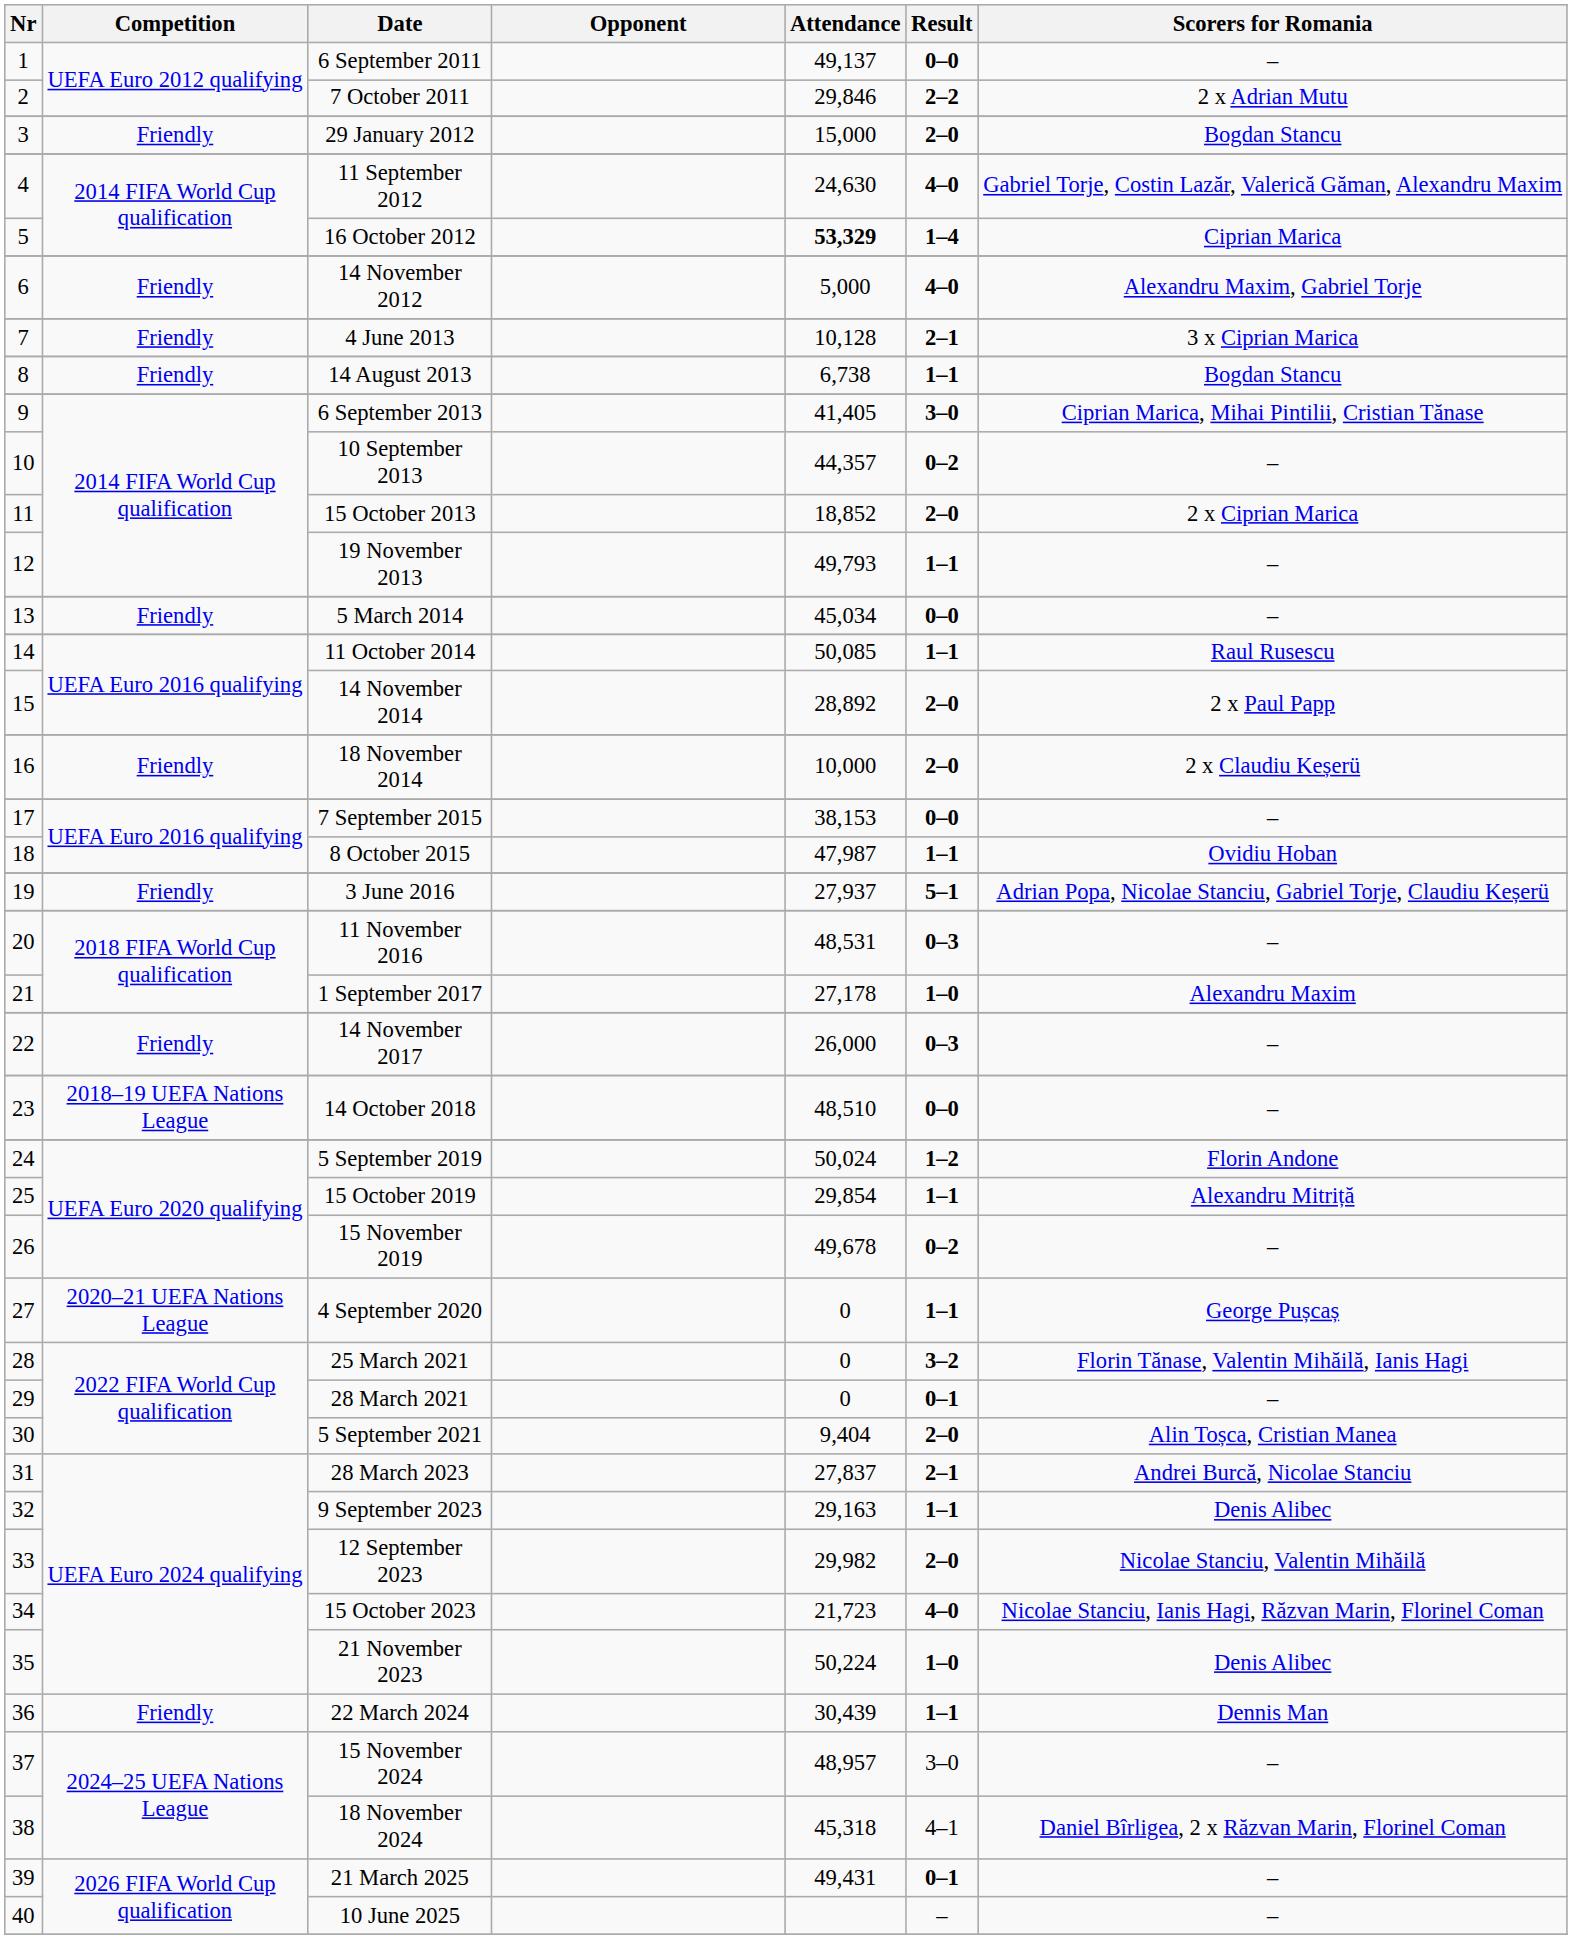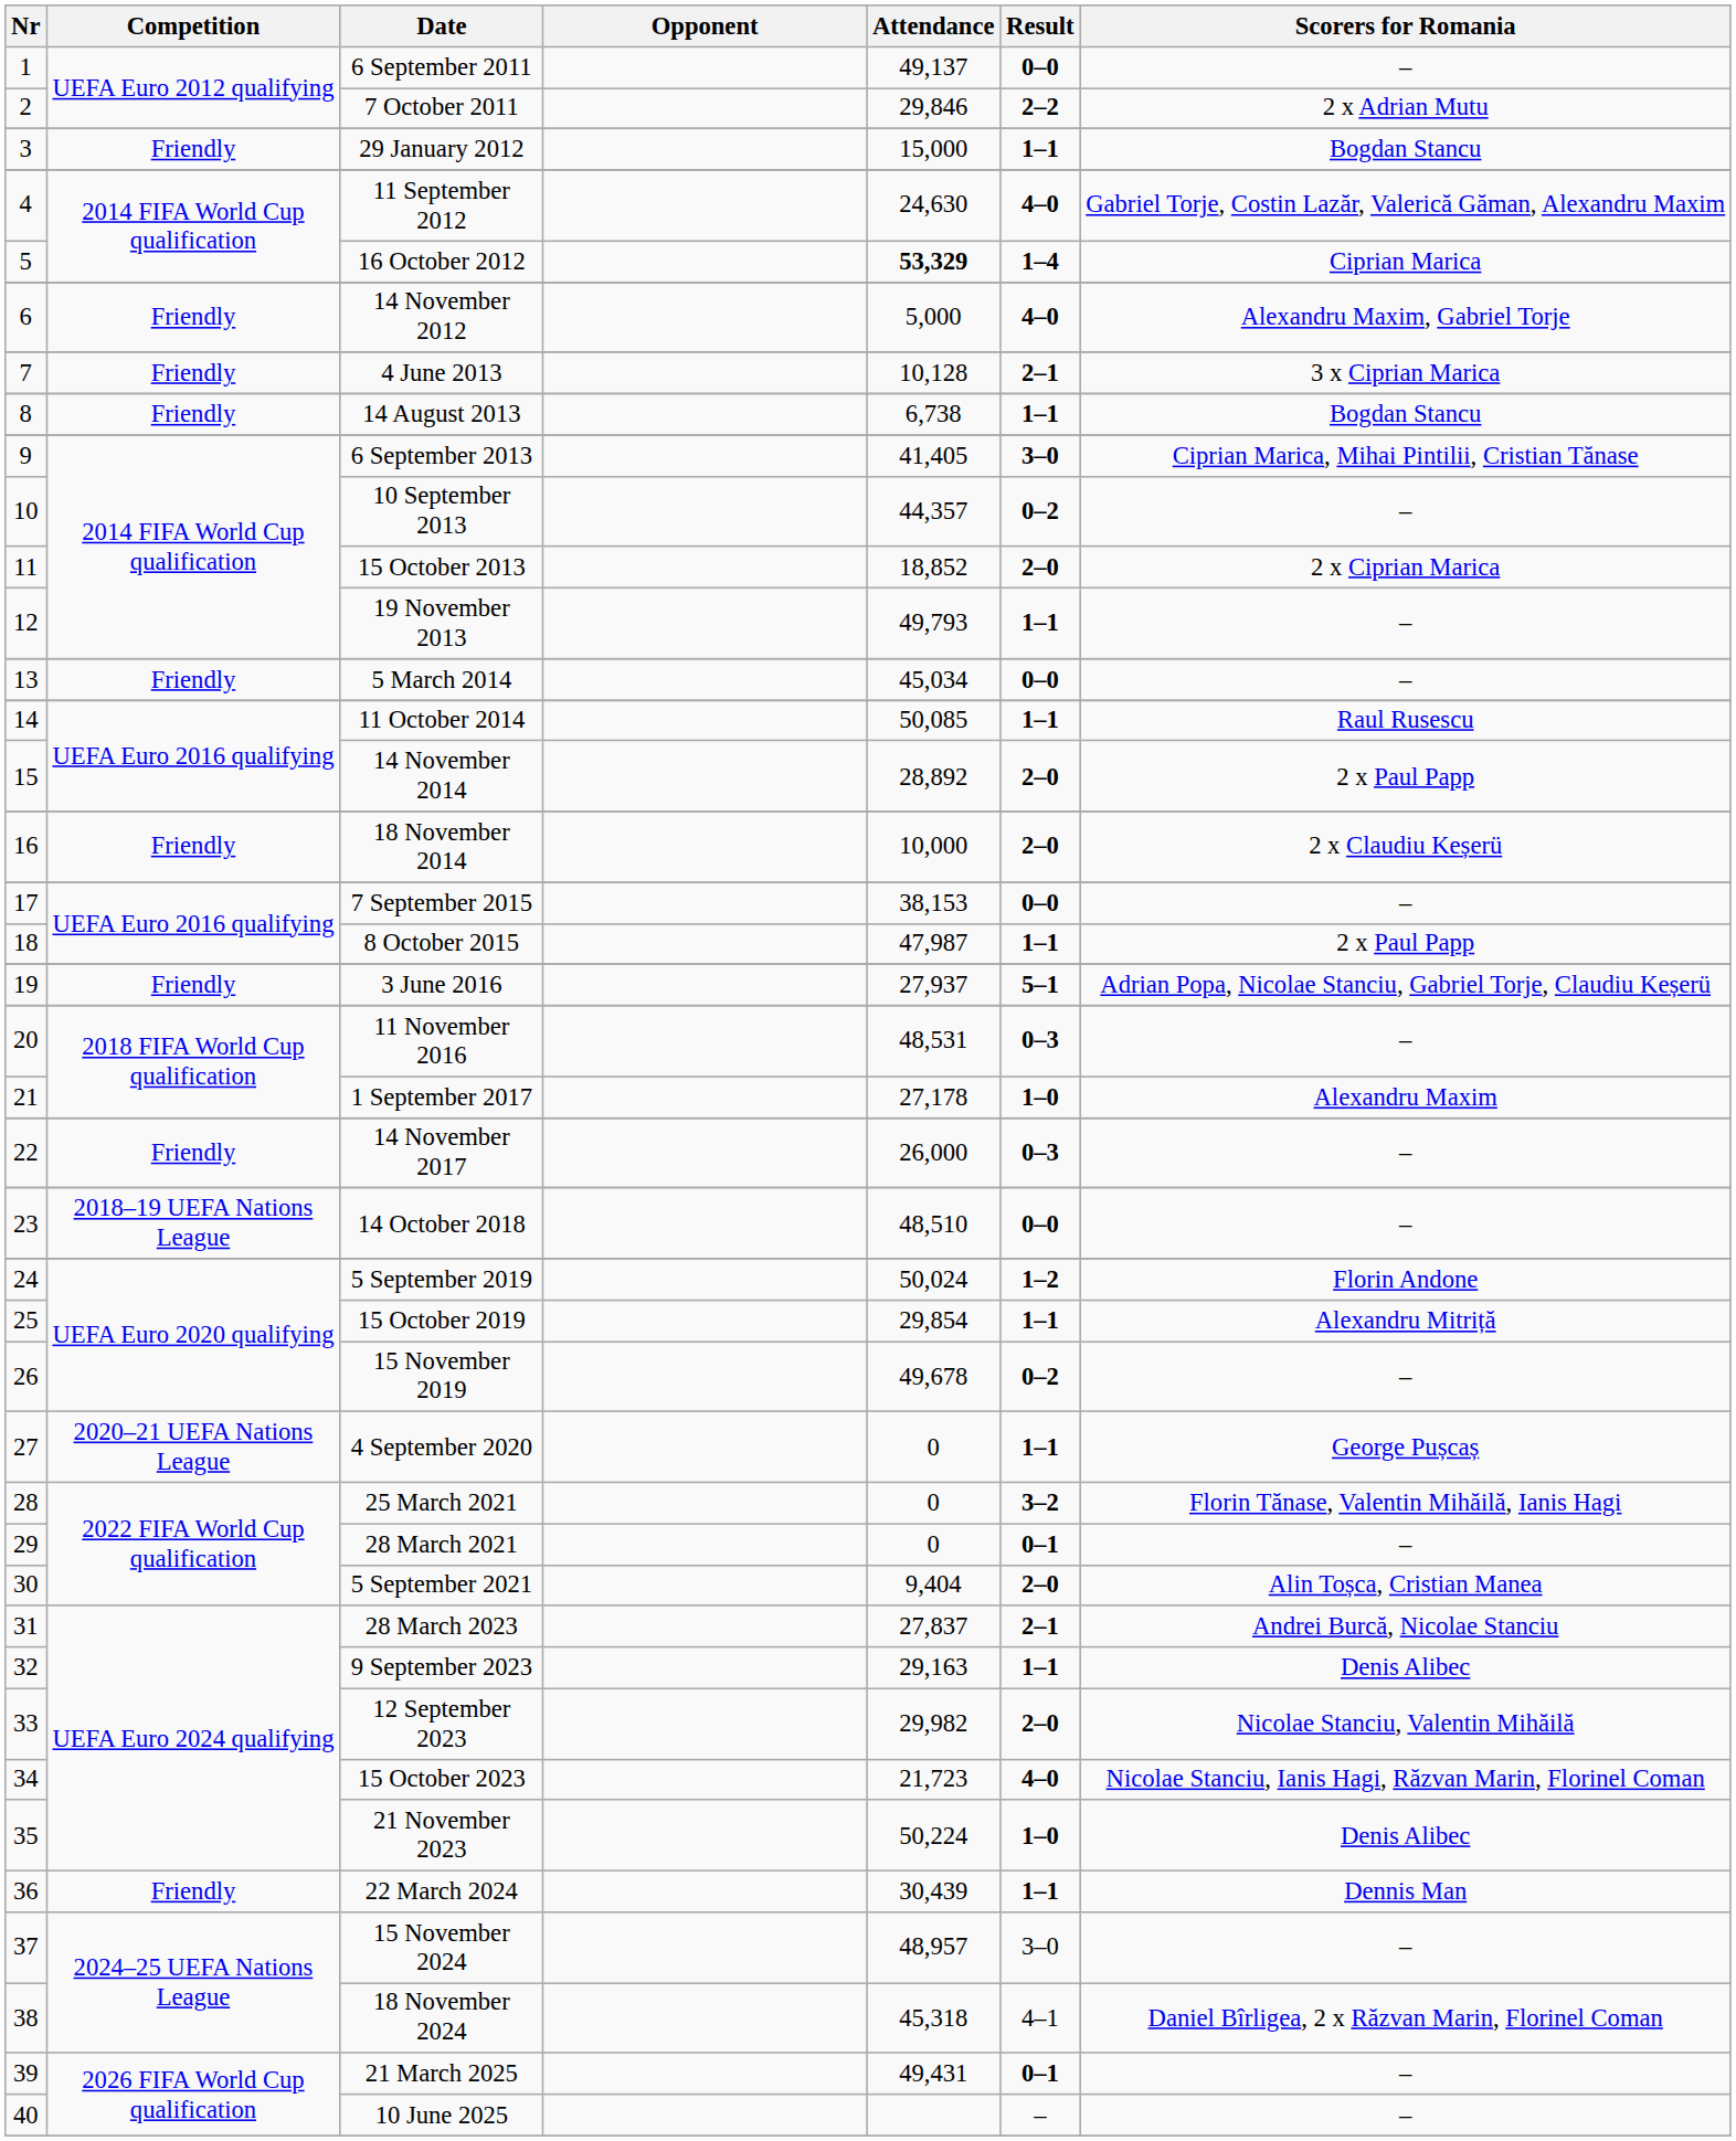29 January 2012 | Result: 2–0 -> 1–1
8 October 2015 | Scorers for Romania: Ovidiu Hoban -> 2 x Paul Papp
